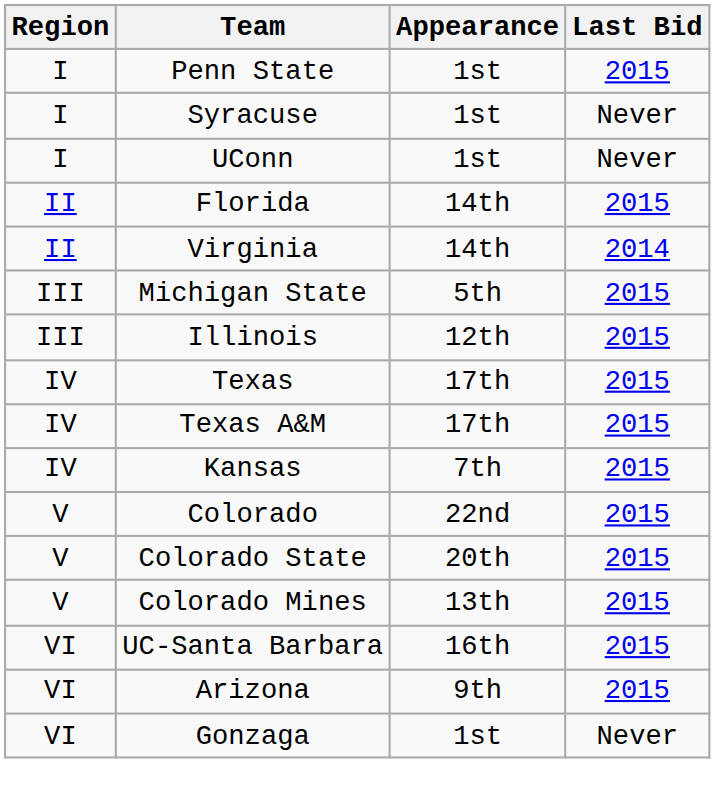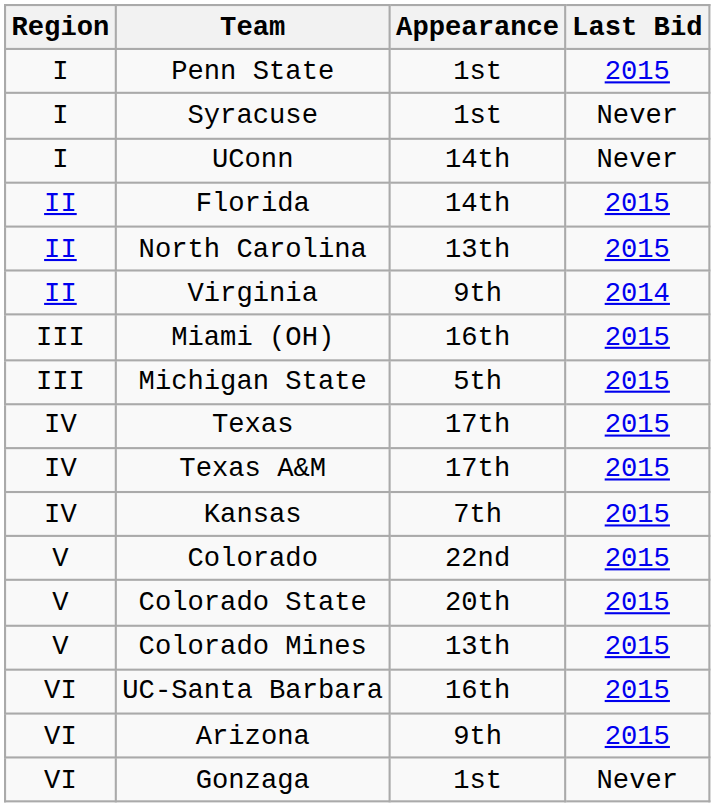UConn | Appearance: 1st -> 14th
+ row: II | North Carolina | 13th | 2015
Virginia | Appearance: 14th -> 9th
+ row: III | Miami (OH) | 16th | 2015
- row: III | Illinois | 12th | 2015
